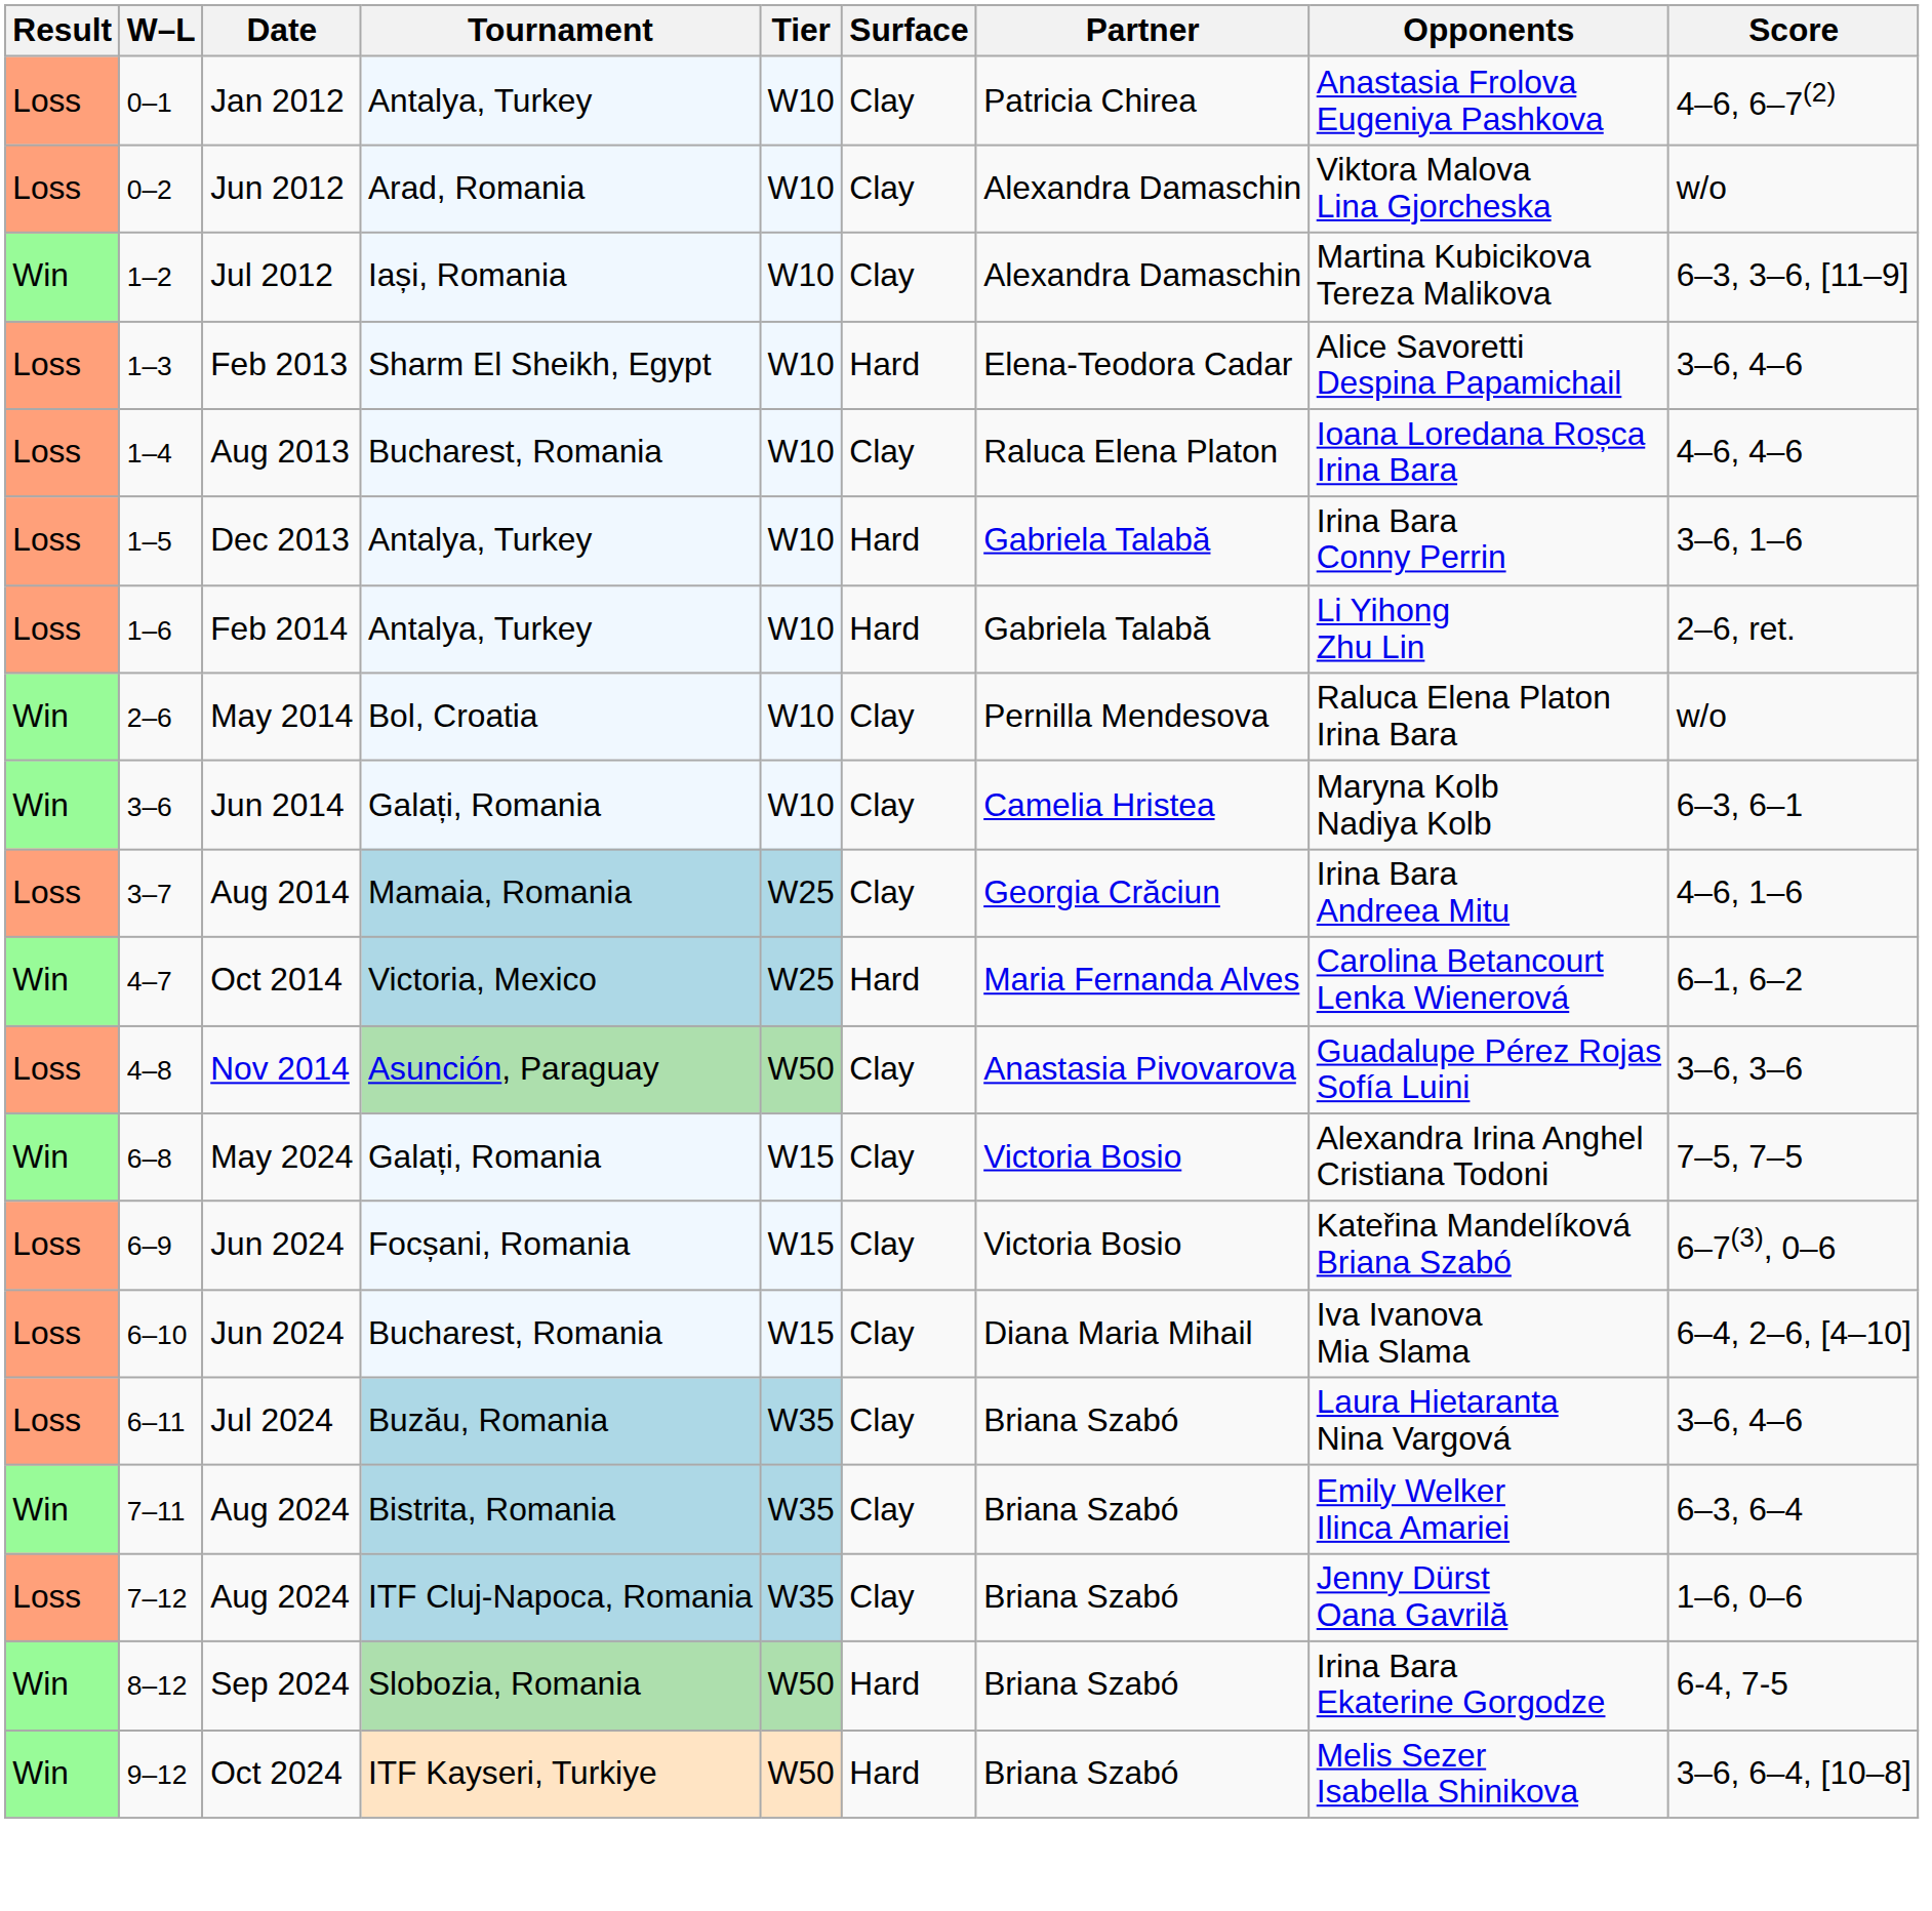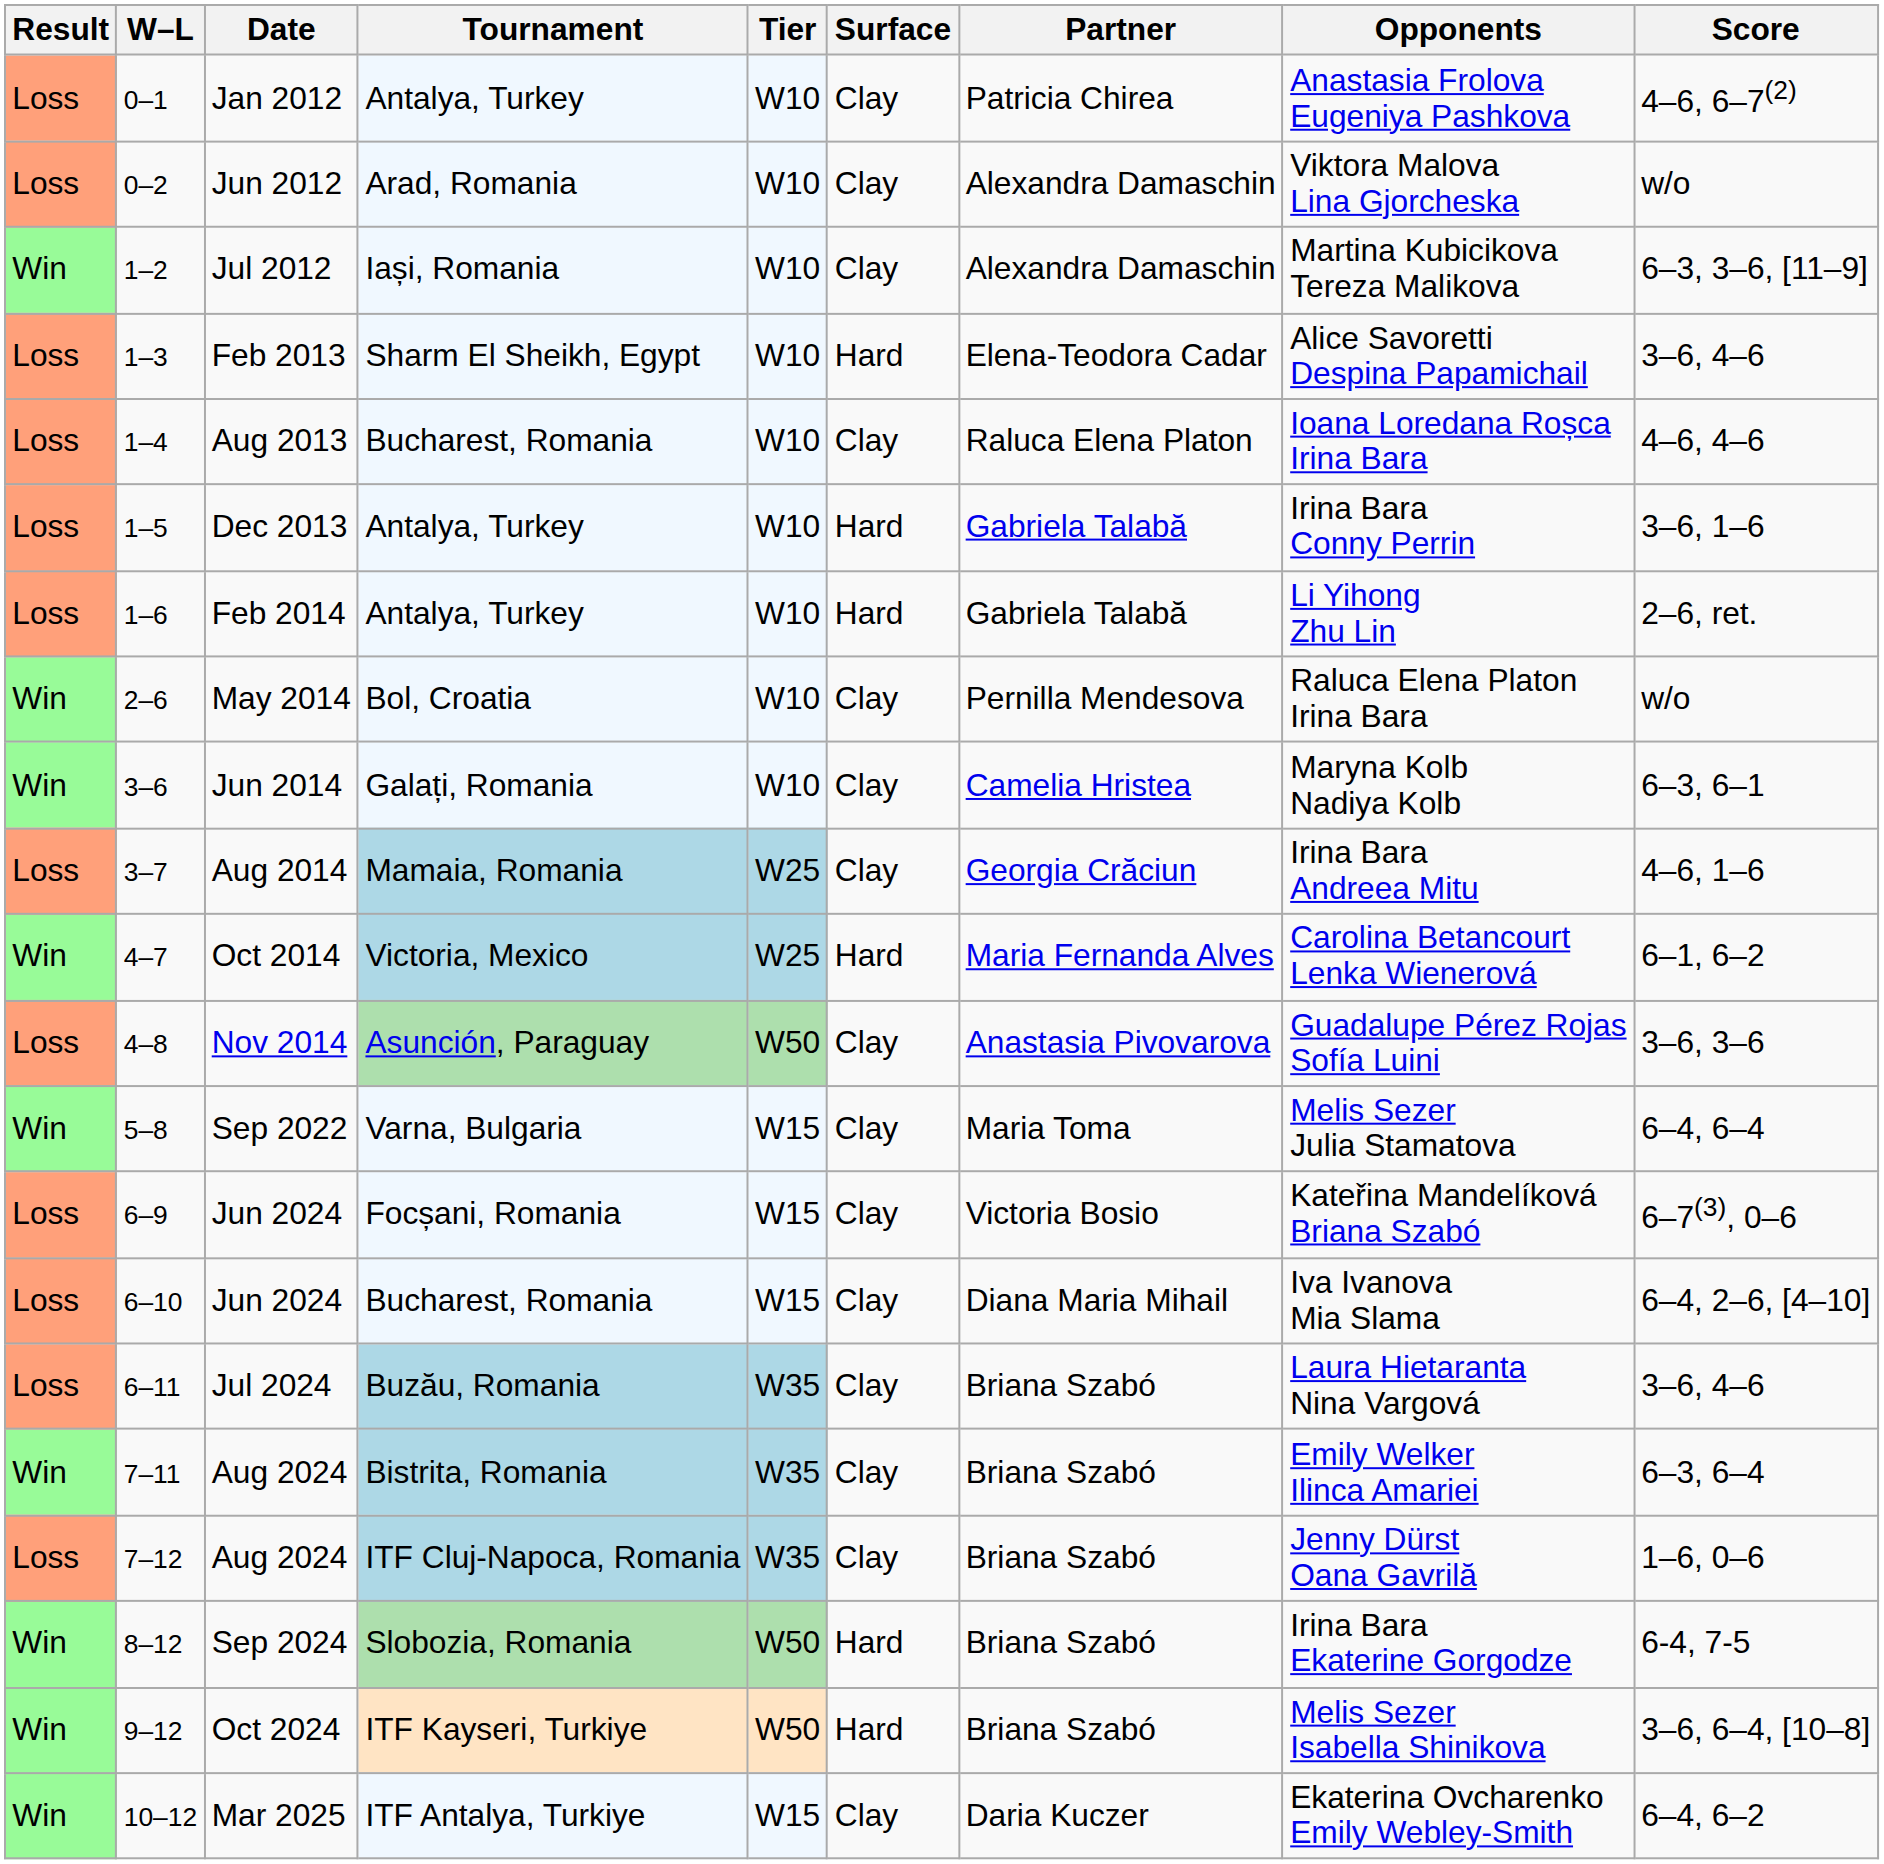+ row: Win | 5–8 | Sep 2022 | Varna, Bulgaria | W15 | Clay | Maria Toma | Melis Sezer Julia Stamatova | 6–4, 6–4
- row: Win | 6–8 | May 2024 | Galați, Romania | W15 | Clay | Victoria Bosio | Alexandra Irina Anghel Cristiana Todoni | 7–5, 7–5
+ row: Win | 10–12 | Mar 2025 | ITF Antalya, Turkiye | W15 | Clay | Daria Kuczer | Ekaterina Ovcharenko Emily Webley-Smith | 6–4, 6–2
